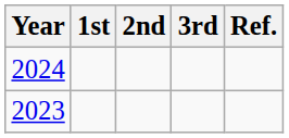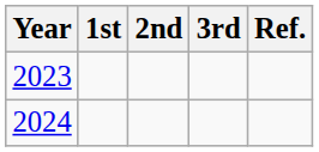rows swapped: 2023 <-> 2024
